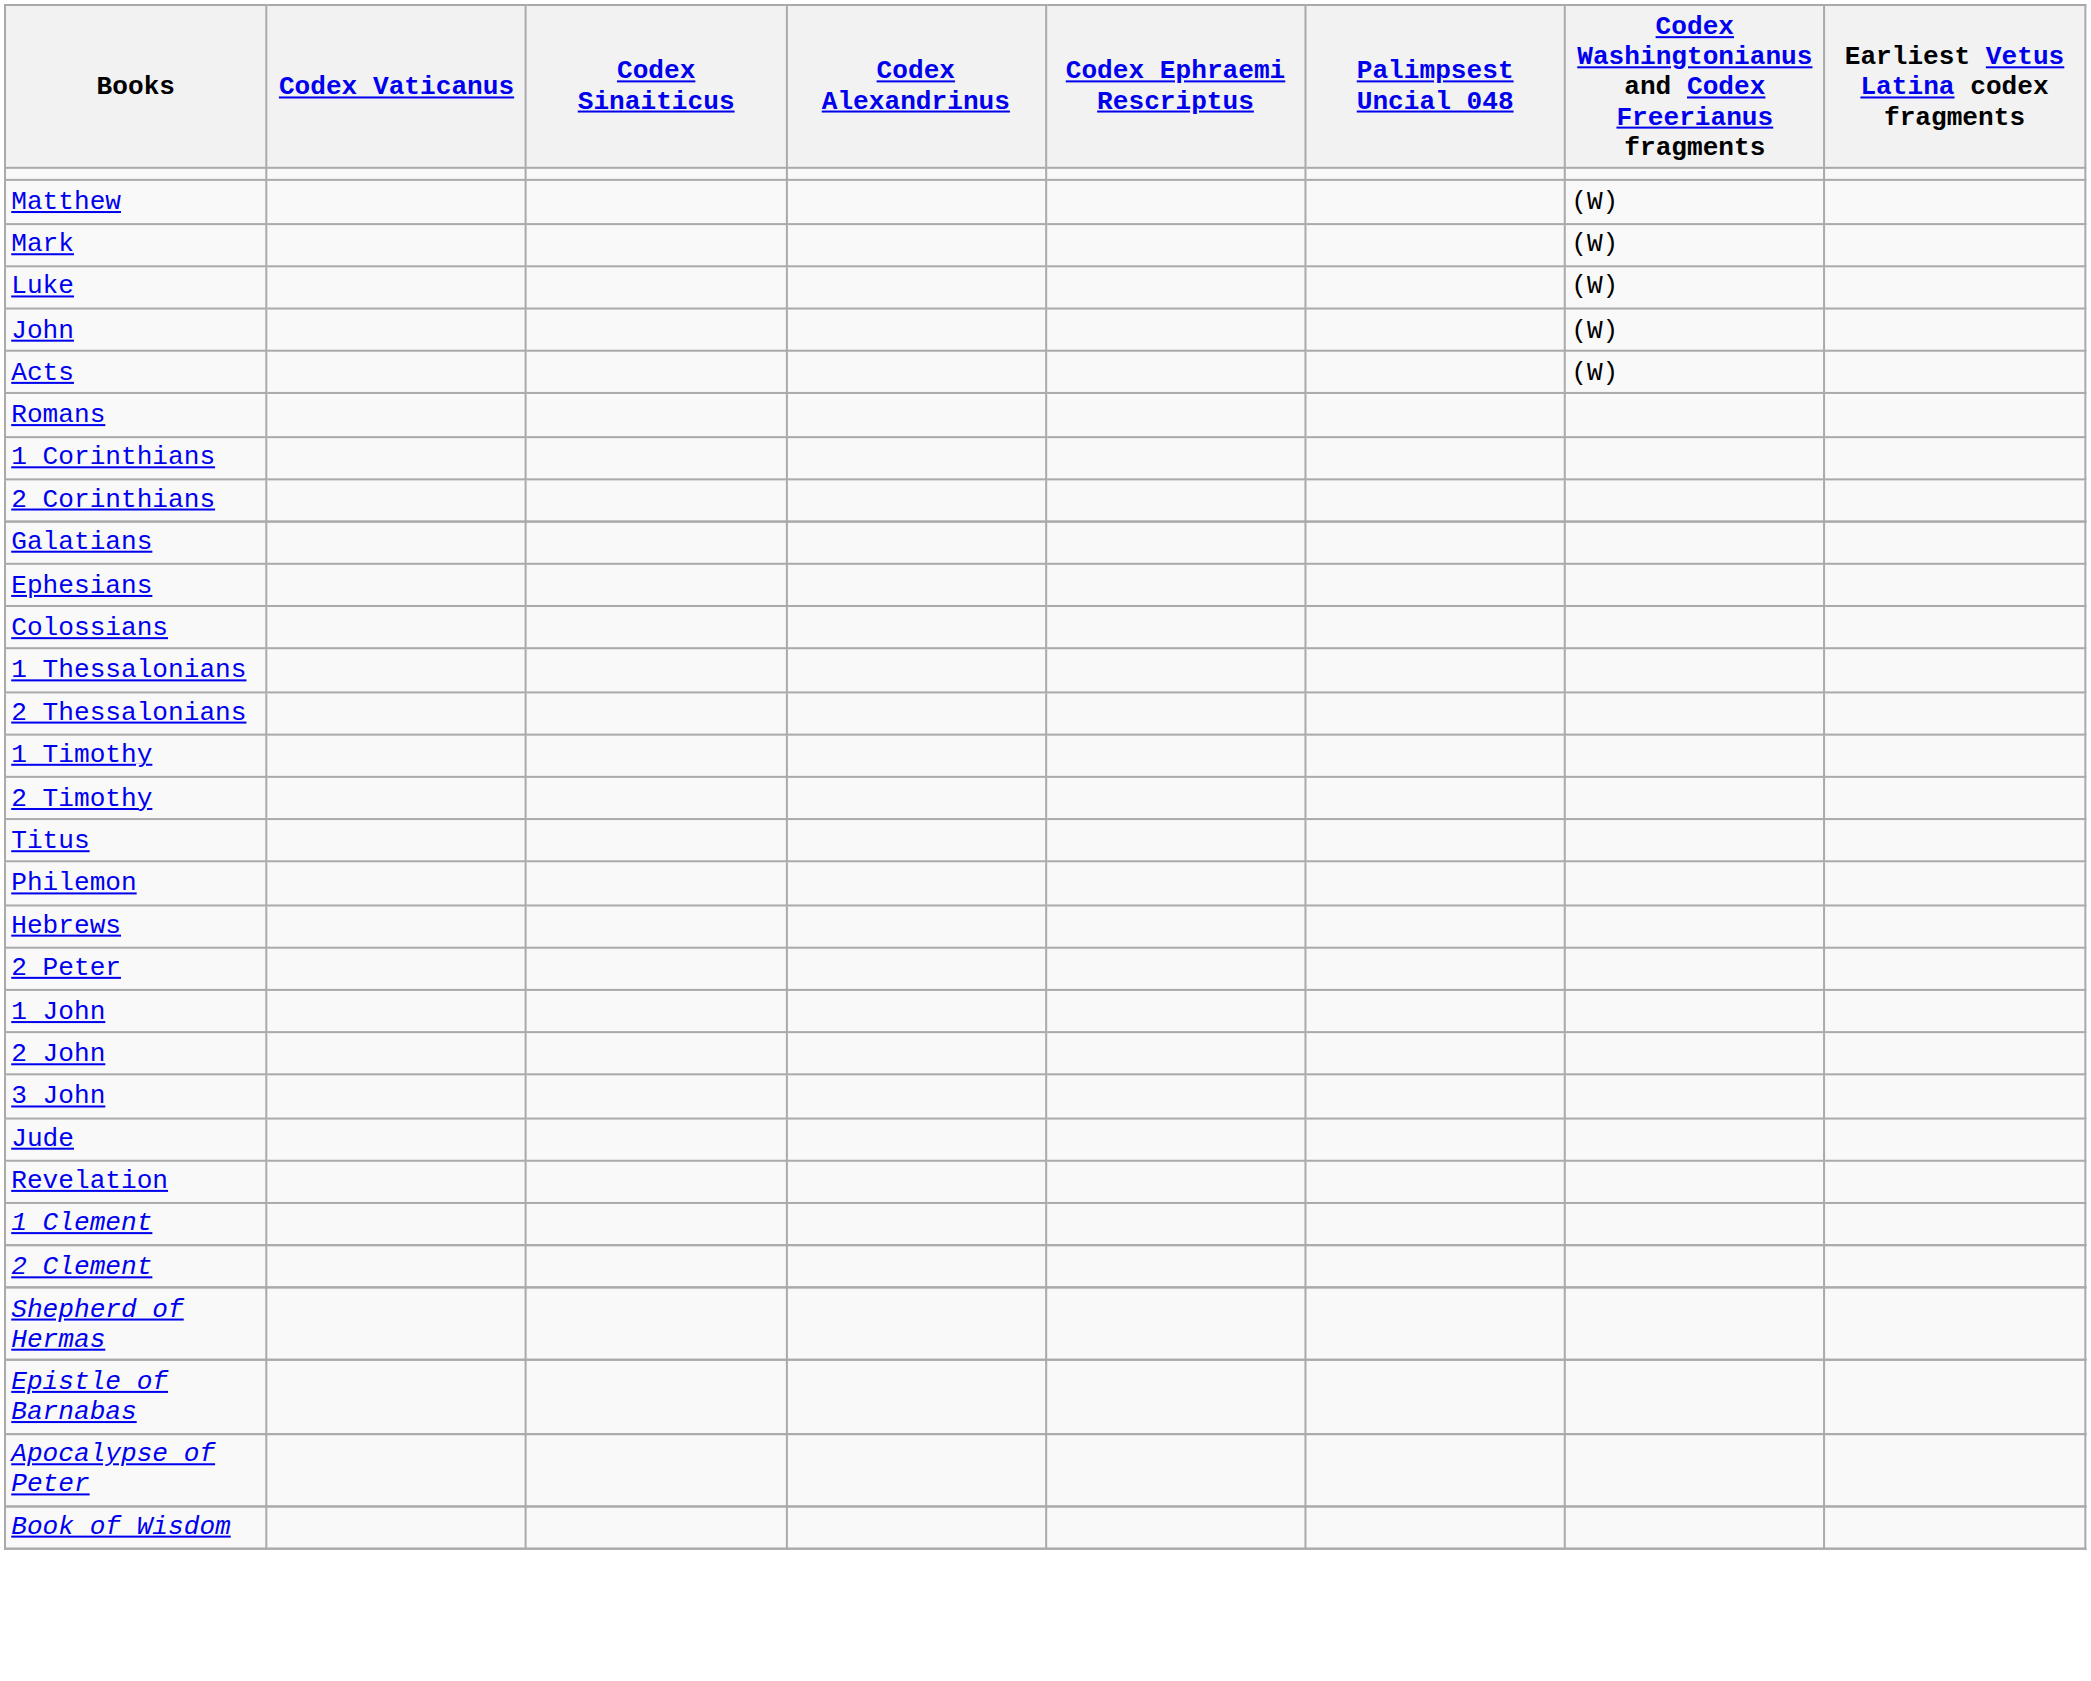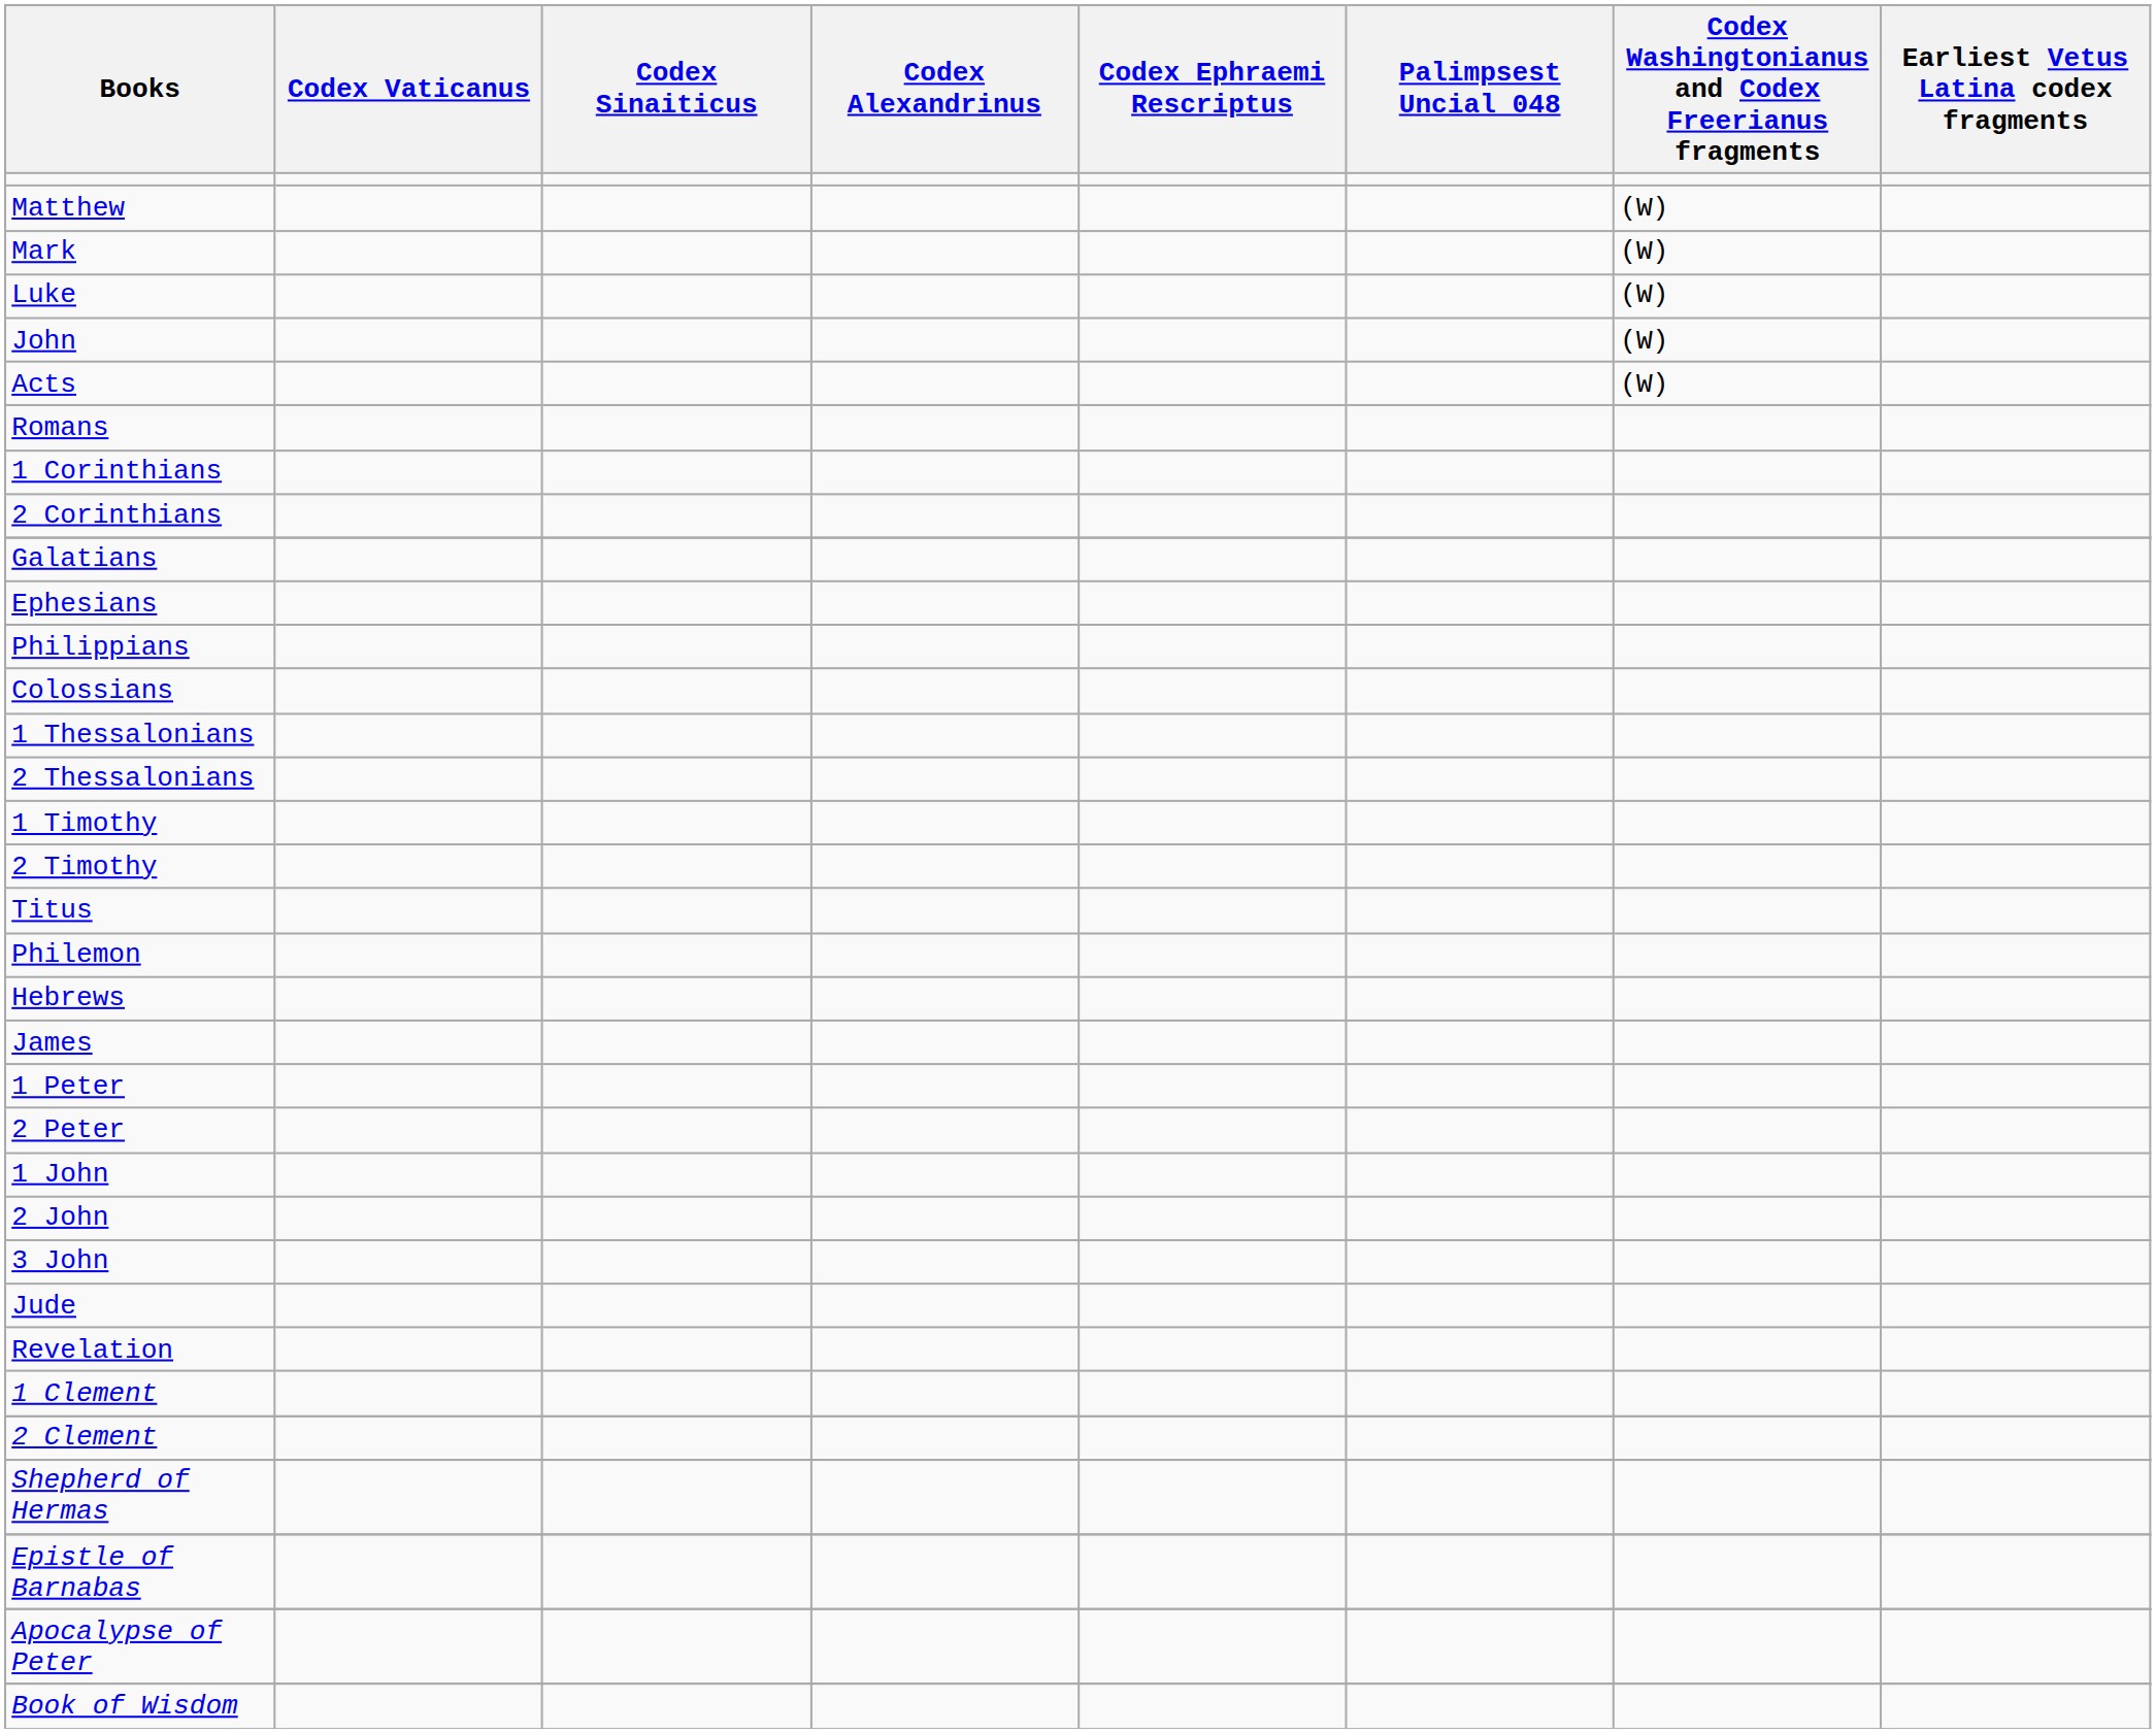+ row: Philippians
+ row: James
+ row: 1 Peter
